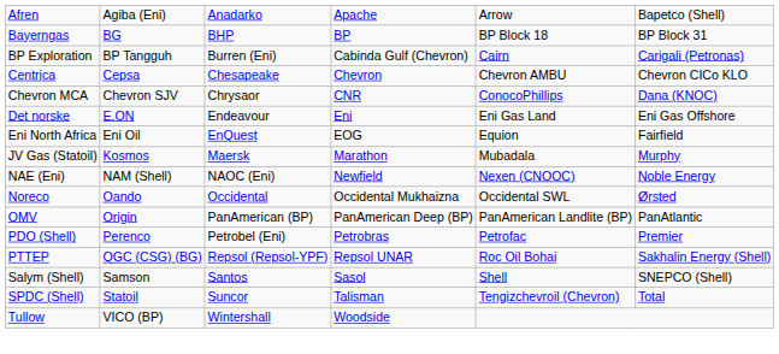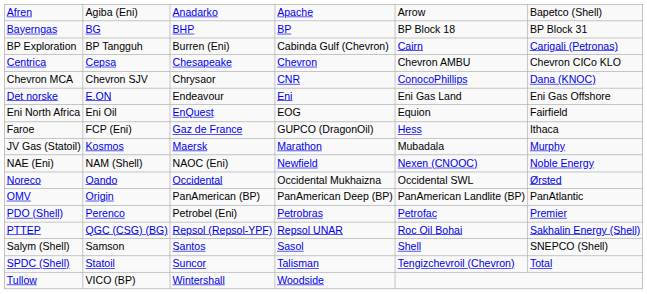+ row: Faroe | FCP (Eni) | Gaz de France | GUPCO (DragonOil) | Hess | Ithaca
